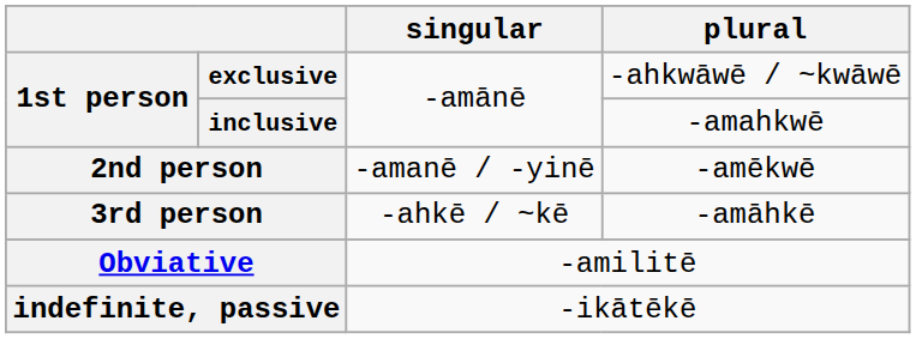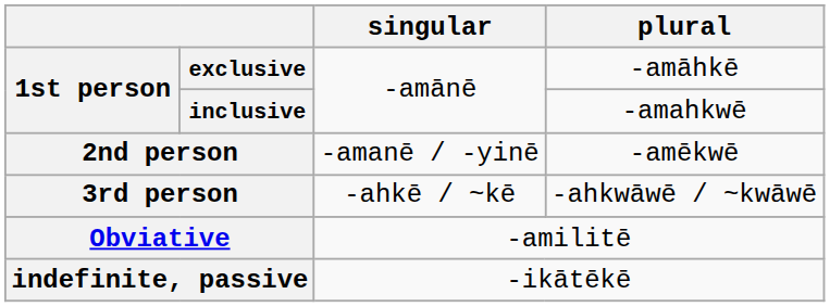exclusive | plural: -ahkwāwē / ~kwāwē -> -amāhkē
3rd person | plural: -amāhkē -> -ahkwāwē / ~kwāwē
